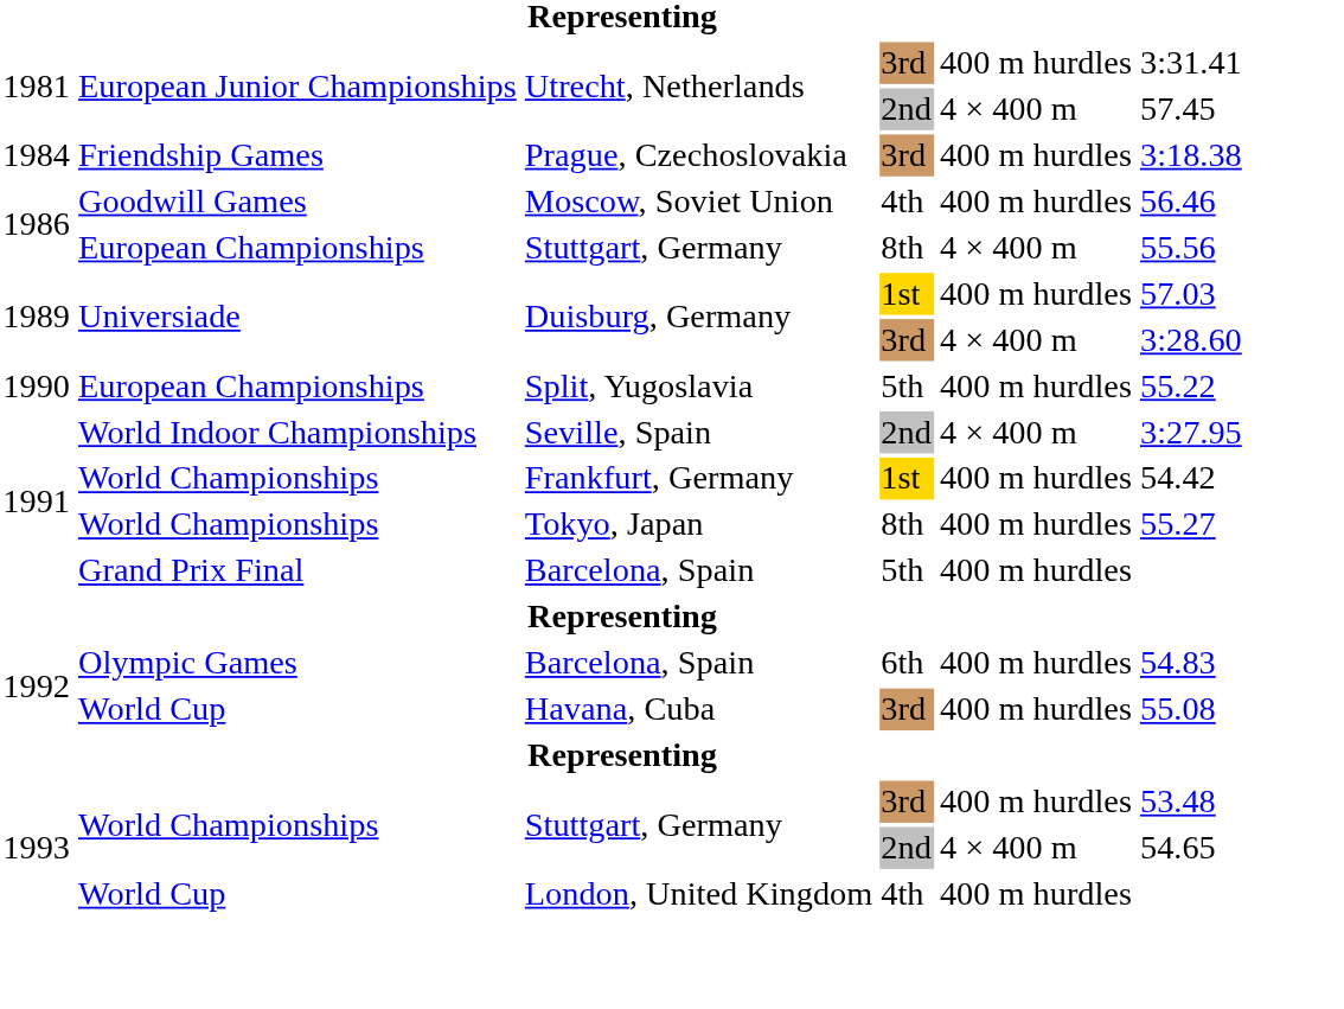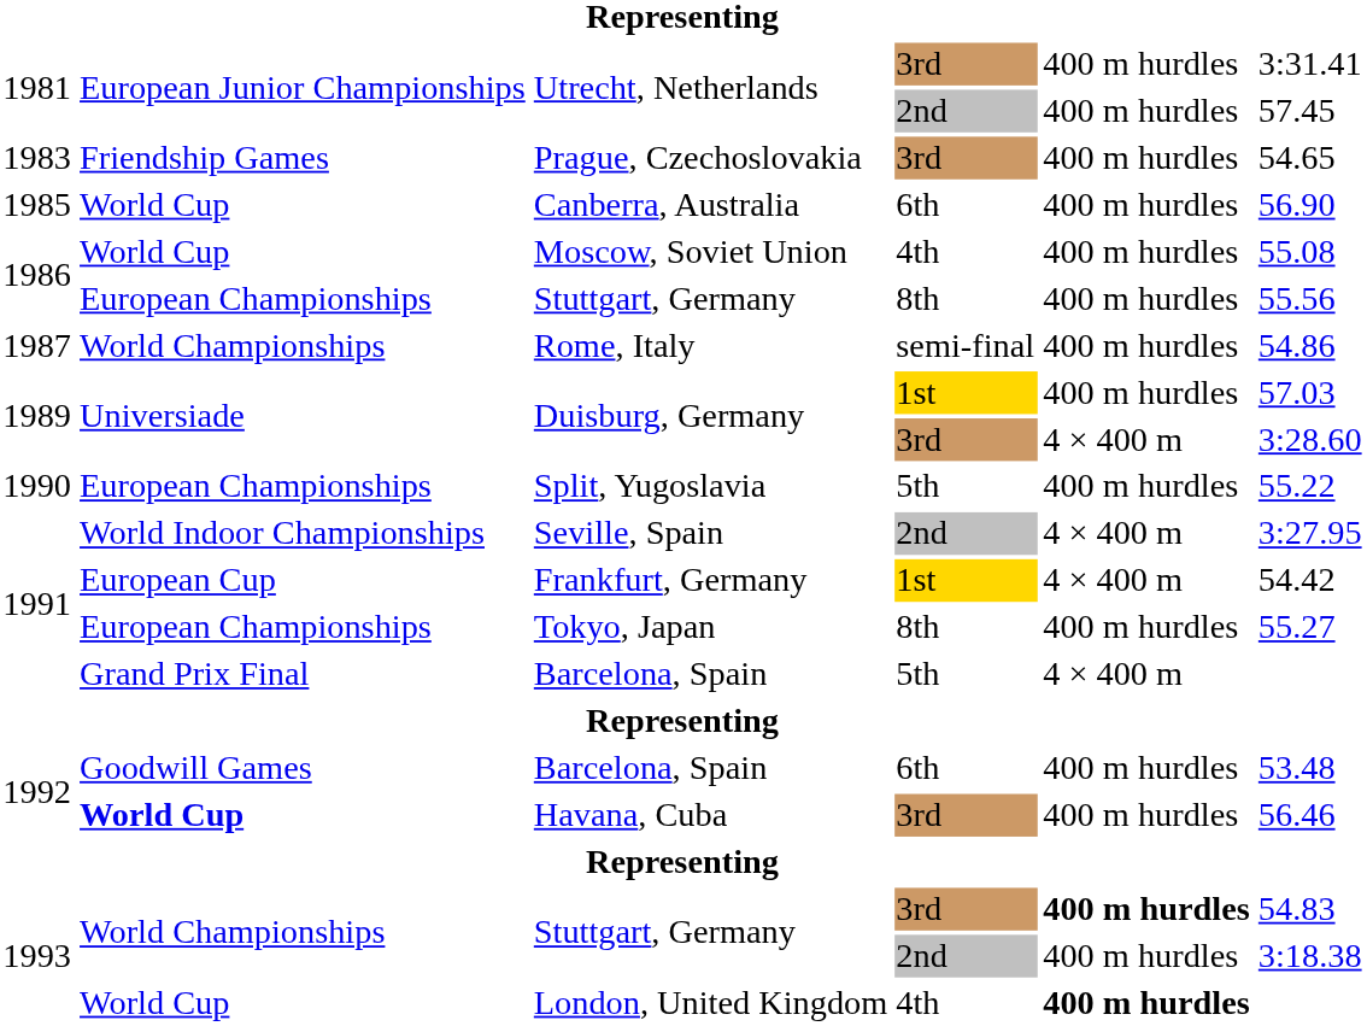Utrecht, Netherlands / 2nd | column 5: 4 × 400 m -> 400 m hurdles
Prague, Czechoslovakia | column 1: 1984 -> 1983
Prague, Czechoslovakia | column 6: 3:18.38 -> 54.65
+ row: 1985 | World Cup | Canberra, Australia | 6th | 400 m hurdles | 56.90
Moscow, Soviet Union | column 2: Goodwill Games -> World Cup
Moscow, Soviet Union | column 6: 56.46 -> 55.08
Stuttgart, Germany / 8th | column 5: 4 × 400 m -> 400 m hurdles
+ row: 1987 | World Championships | Rome, Italy | semi-final | 400 m hurdles | 54.86
Frankfurt, Germany | column 2: World Championships -> European Cup
Frankfurt, Germany | column 5: 400 m hurdles -> 4 × 400 m
Tokyo, Japan | column 2: World Championships -> European Championships
Barcelona, Spain / 5th | column 5: 400 m hurdles -> 4 × 400 m
Barcelona, Spain / 6th | column 2: Olympic Games -> Goodwill Games
Barcelona, Spain / 6th | column 6: 54.83 -> 53.48
Havana, Cuba | column 2: normal -> bold
Havana, Cuba | column 6: 55.08 -> 56.46
Stuttgart, Germany / 3rd | column 5: normal -> bold
Stuttgart, Germany / 3rd | column 6: 53.48 -> 54.83
Stuttgart, Germany / 2nd | column 5: 4 × 400 m -> 400 m hurdles
Stuttgart, Germany / 2nd | column 6: 54.65 -> 3:18.38
London, United Kingdom | column 5: normal -> bold
